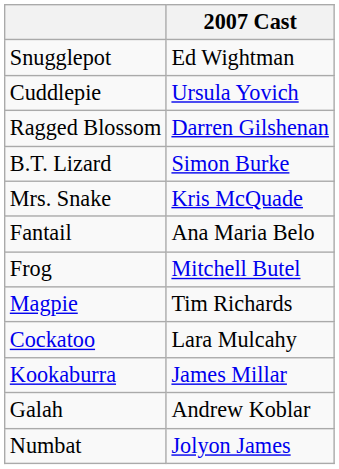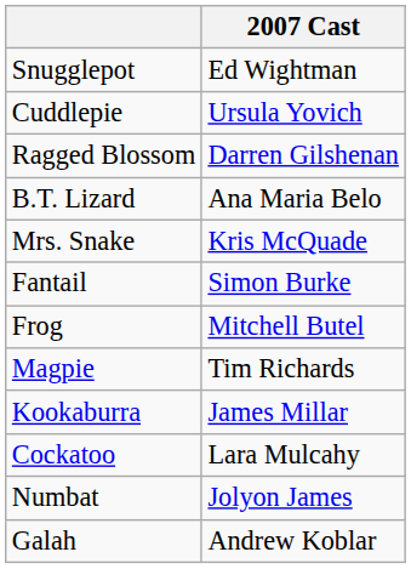B.T. Lizard | 2007 Cast: Simon Burke -> Ana Maria Belo
Fantail | 2007 Cast: Ana Maria Belo -> Simon Burke
rows swapped: Cockatoo <-> Kookaburra
rows swapped: Numbat <-> Galah
